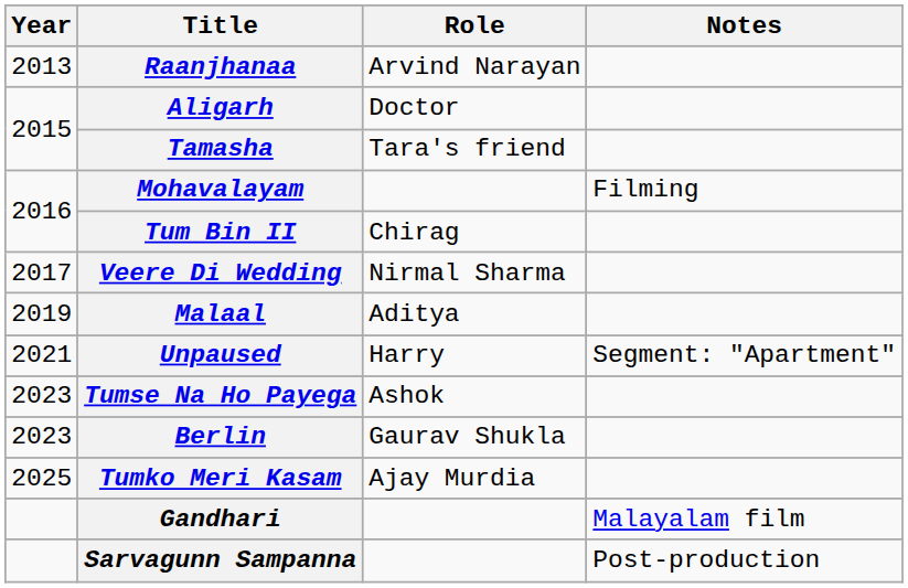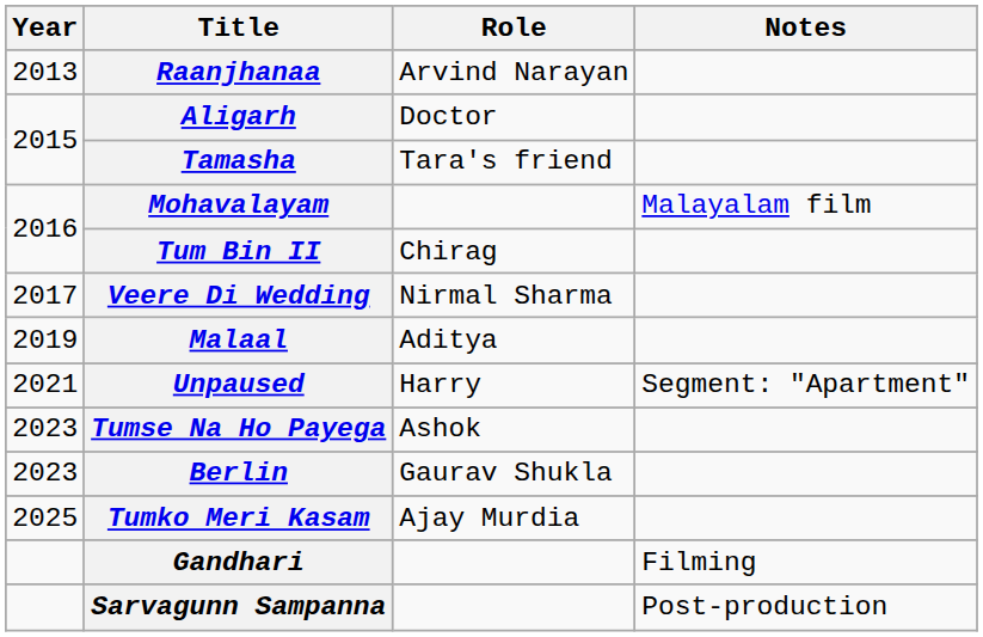Mohavalayam | Notes: Filming -> Malayalam film
Gandhari | Notes: Malayalam film -> Filming
